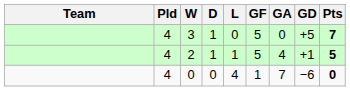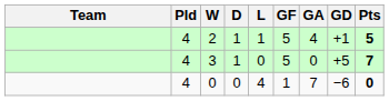rows swapped: 3 <-> 2
